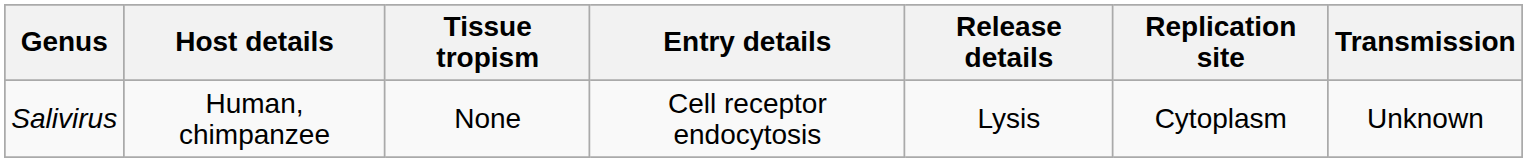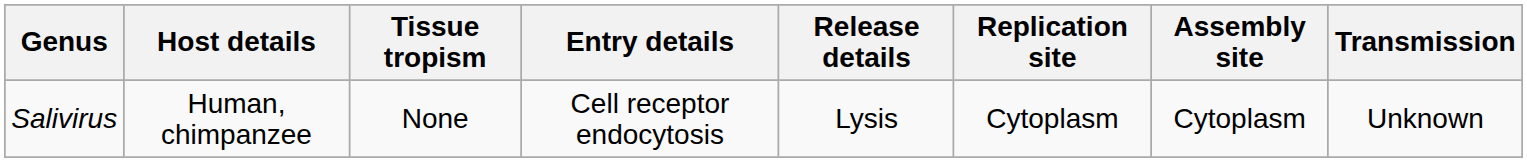+ column: Assembly site | Cytoplasm
